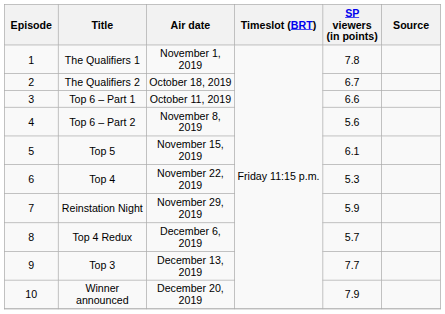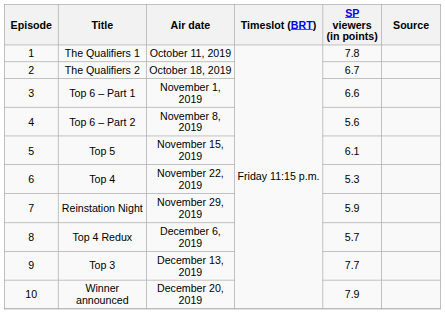The Qualifiers 1 | Air date: November 1, 2019 -> October 11, 2019
Top 6 – Part 1 | Air date: October 11, 2019 -> November 1, 2019
